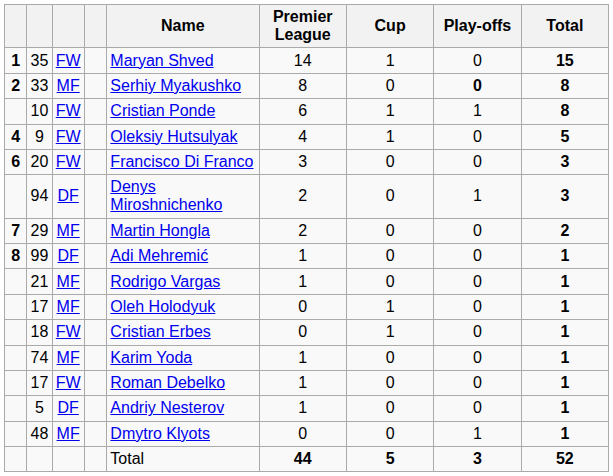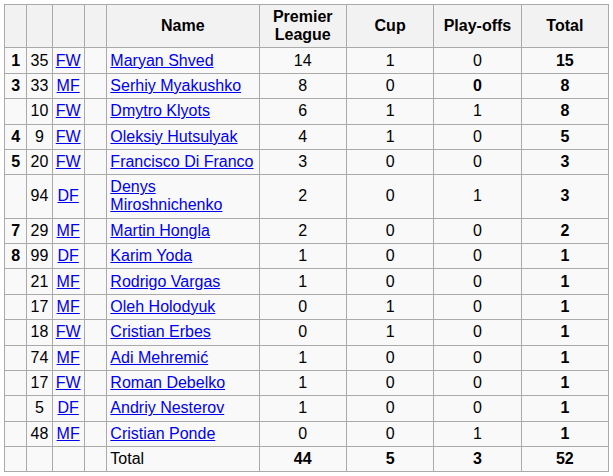33 | column 1: 2 -> 3
10 | Name: Cristian Ponde -> Dmytro Klyots
20 | column 1: 6 -> 5
99 | Name: Adi Mehremić -> Karim Yoda
74 | Name: Karim Yoda -> Adi Mehremić
48 | Name: Dmytro Klyots -> Cristian Ponde
